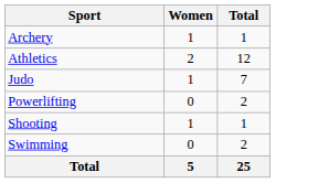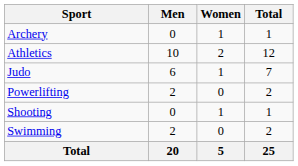+ column: Men | 0 | 10 | 6 | 2 | 0 | 2 | 20
